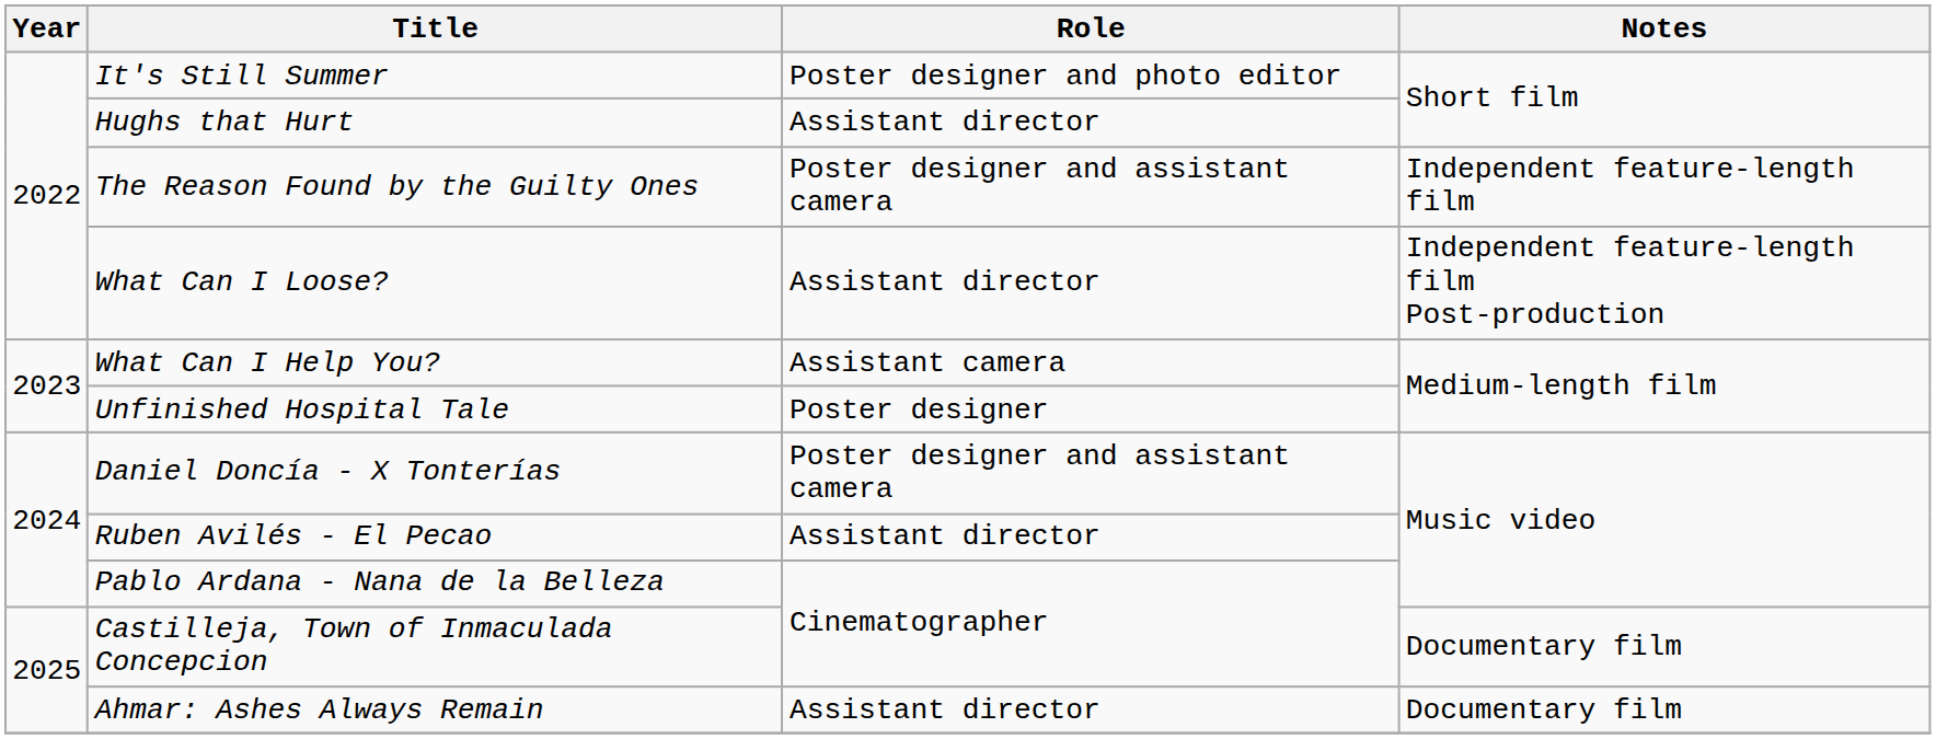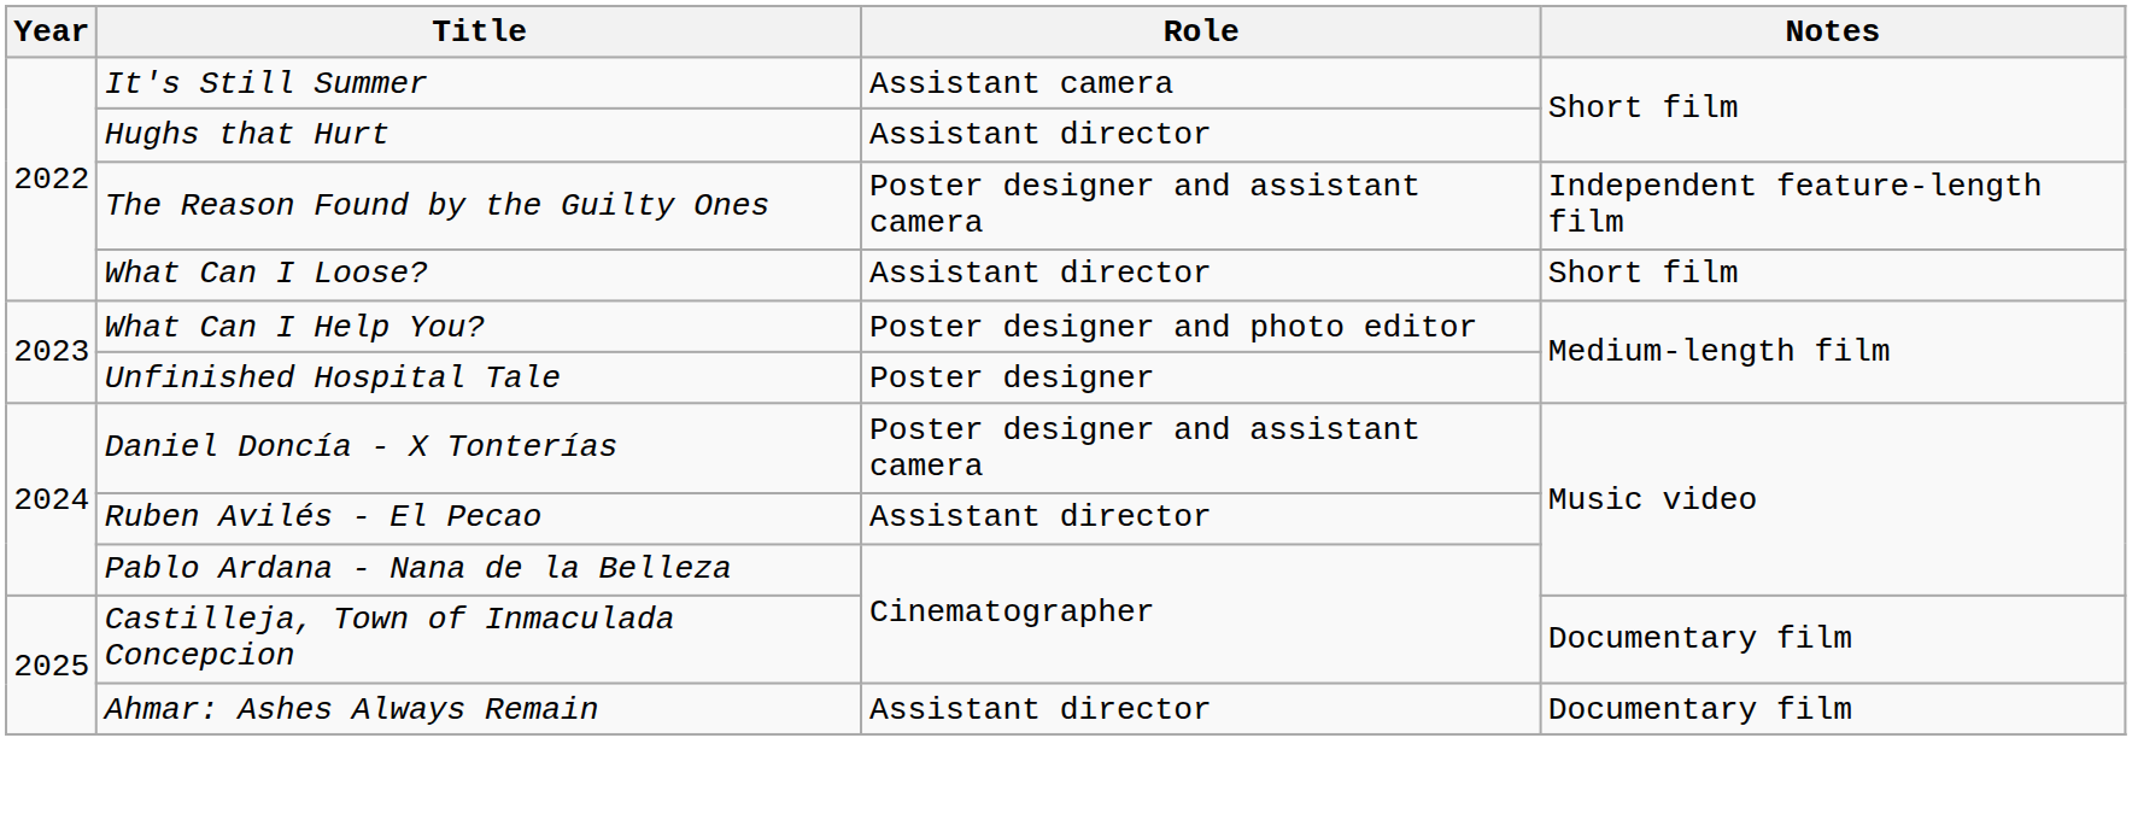It's Still Summer | Role: Poster designer and photo editor -> Assistant camera
What Can I Loose? | Notes: Independent feature-length film Post-production -> Short film
What Can I Help You? | Role: Assistant camera -> Poster designer and photo editor
